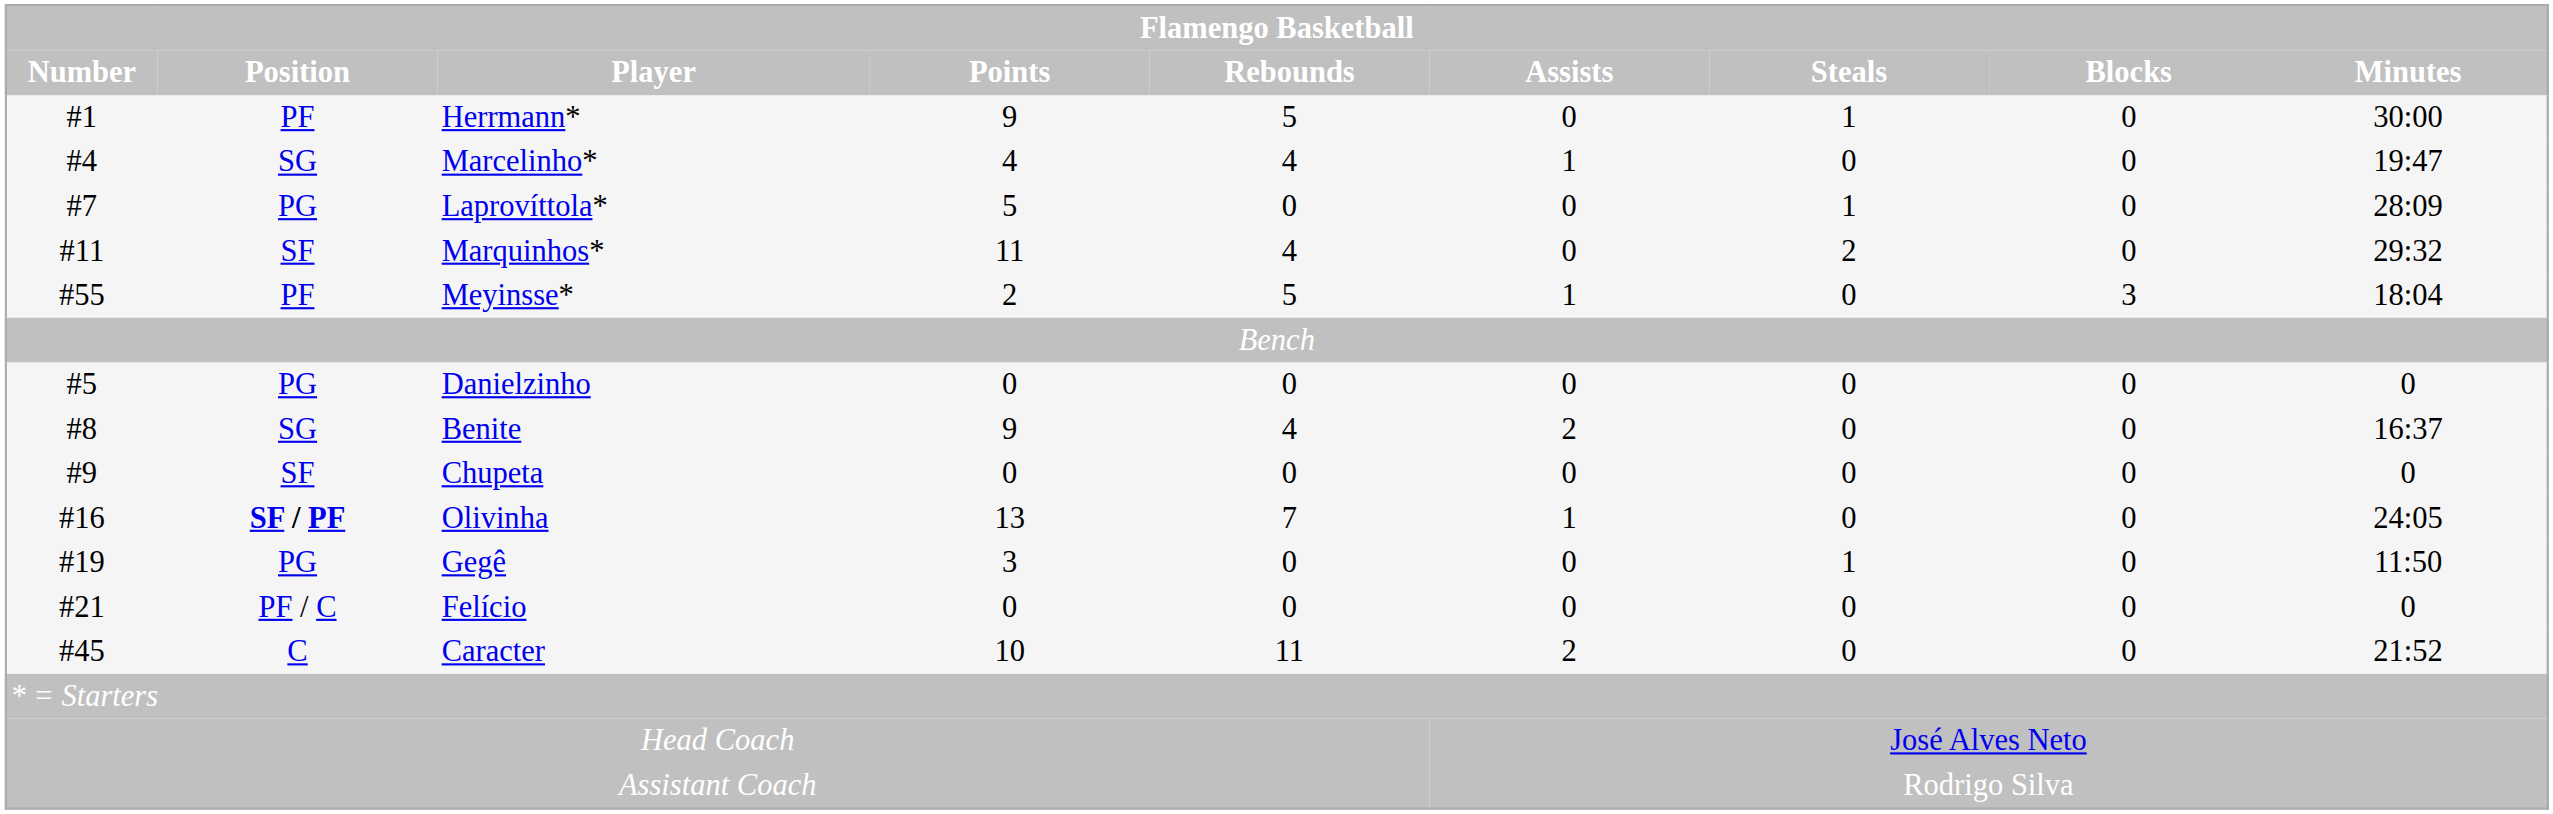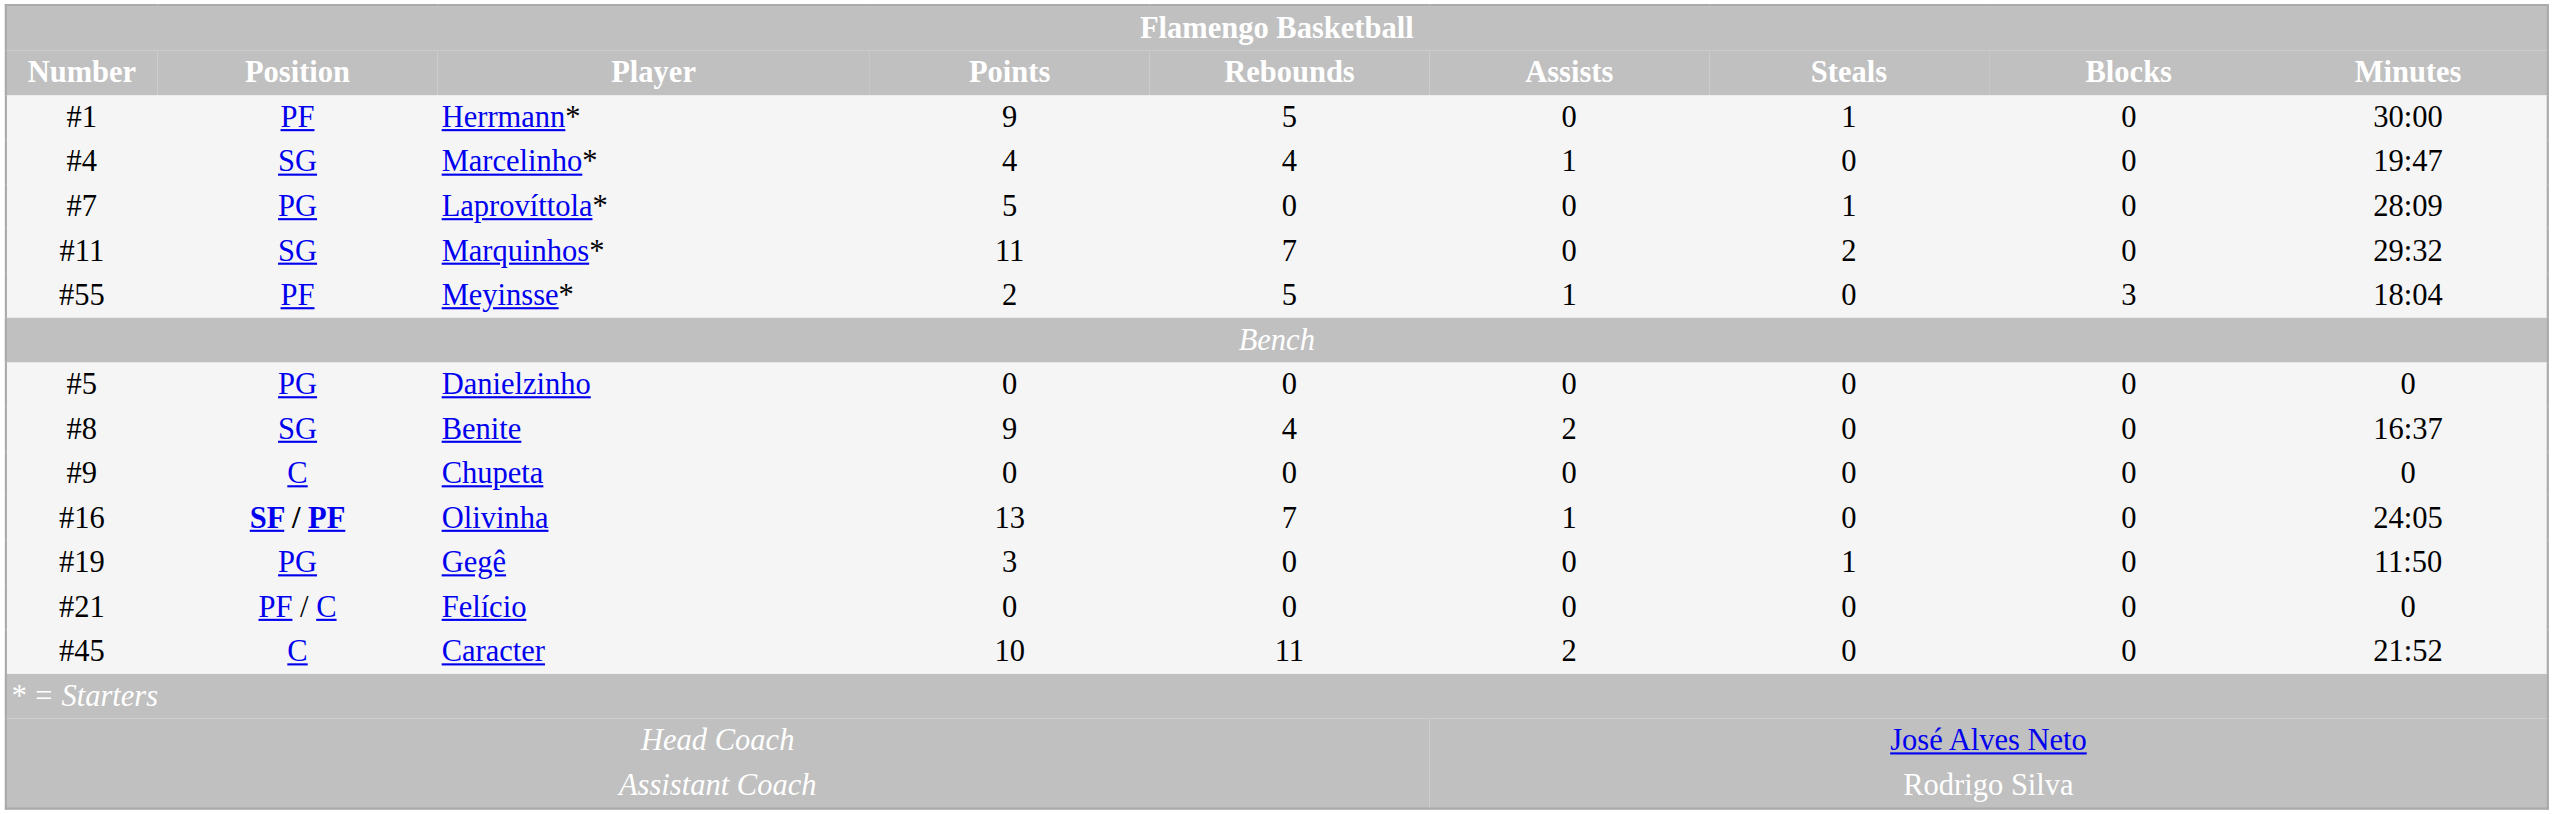Marquinhos* | Flamengo Basketball / Position: SF -> SG
Marquinhos* | Flamengo Basketball / Rebounds: 4 -> 7
Chupeta | Flamengo Basketball / Position: SF -> C
